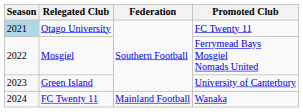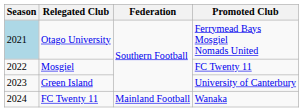Otago University | Promoted Club: FC Twenty 11 -> Ferrymead Bays Mosgiel Nomads United
Mosgiel | Promoted Club: Ferrymead Bays Mosgiel Nomads United -> FC Twenty 11
